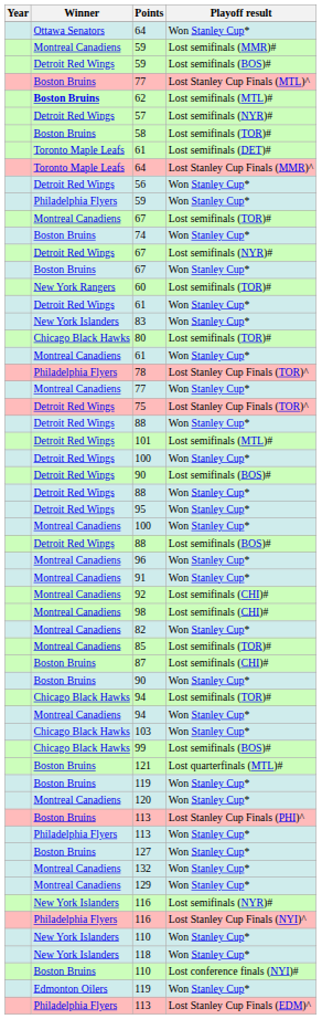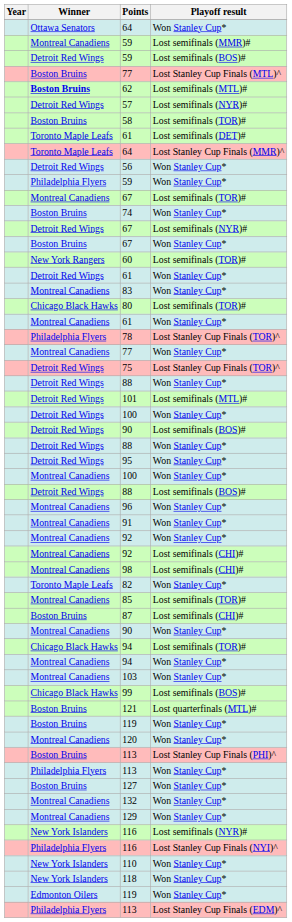83 | Winner: New York Islanders -> Montreal Canadiens
+ row: Montreal Canadiens | 92 | Won Stanley Cup*
82 | Winner: Montreal Canadiens -> Toronto Maple Leafs
90 / Won Stanley Cup* | Winner: Boston Bruins -> Montreal Canadiens
103 | Winner: Chicago Black Hawks -> Montreal Canadiens
- row: Boston Bruins | 110 | Lost conference finals (NYI)#
